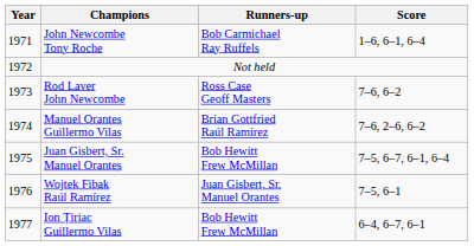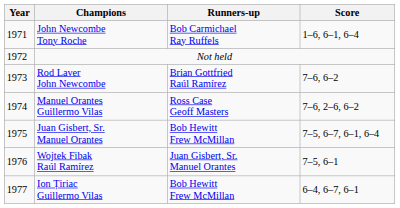Rod Laver John Newcombe | Runners-up: Ross Case Geoff Masters -> Brian Gottfried Raúl Ramírez
Manuel Orantes Guillermo Vilas | Runners-up: Brian Gottfried Raúl Ramírez -> Ross Case Geoff Masters
